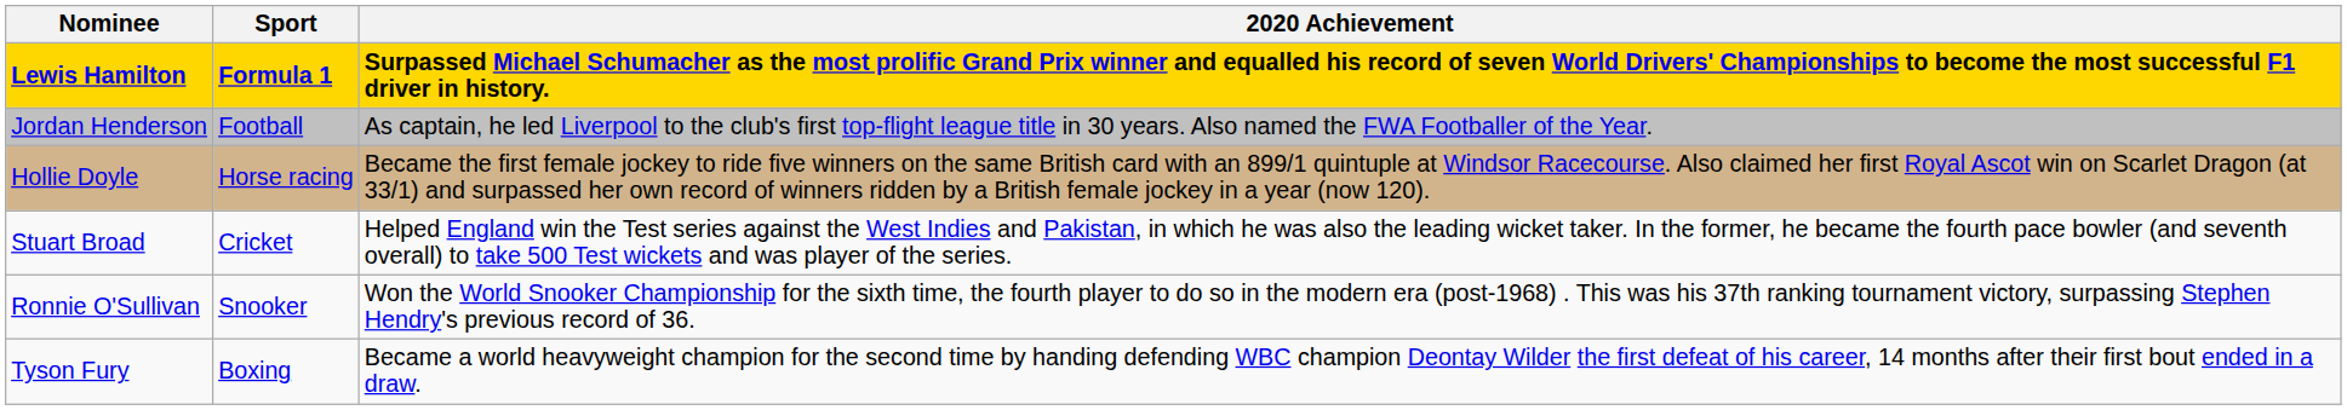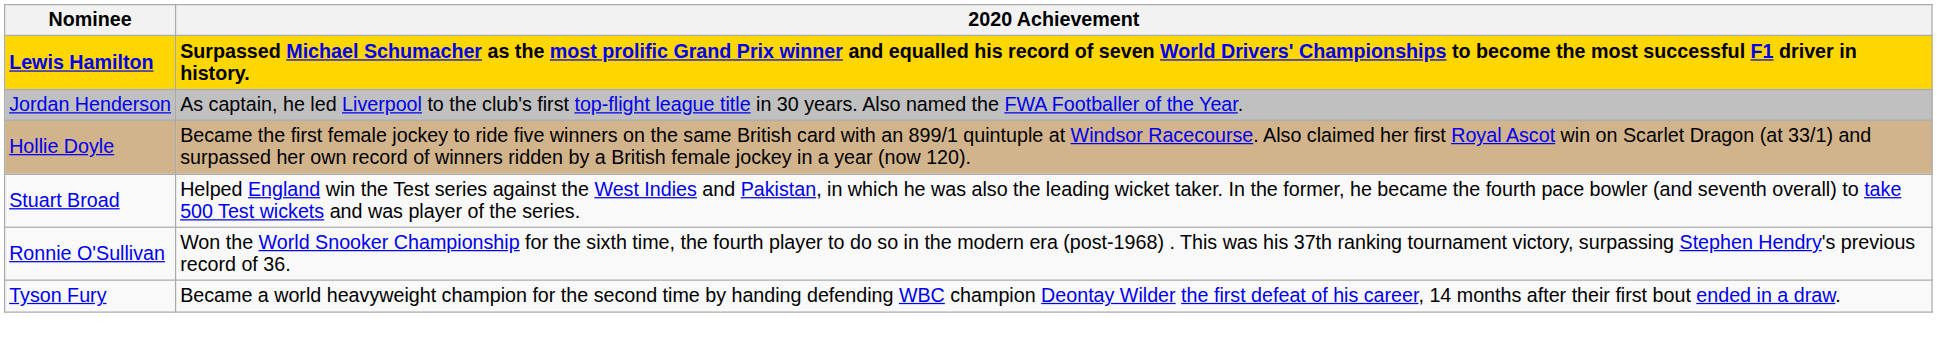- column: Sport | Formula 1 | Football | Horse racing | Cricket | Snooker | Boxing
